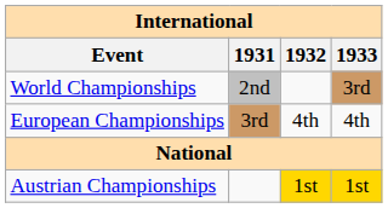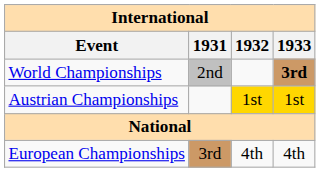World Championships | 1933: normal -> bold
rows swapped: European Championships <-> Austrian Championships
